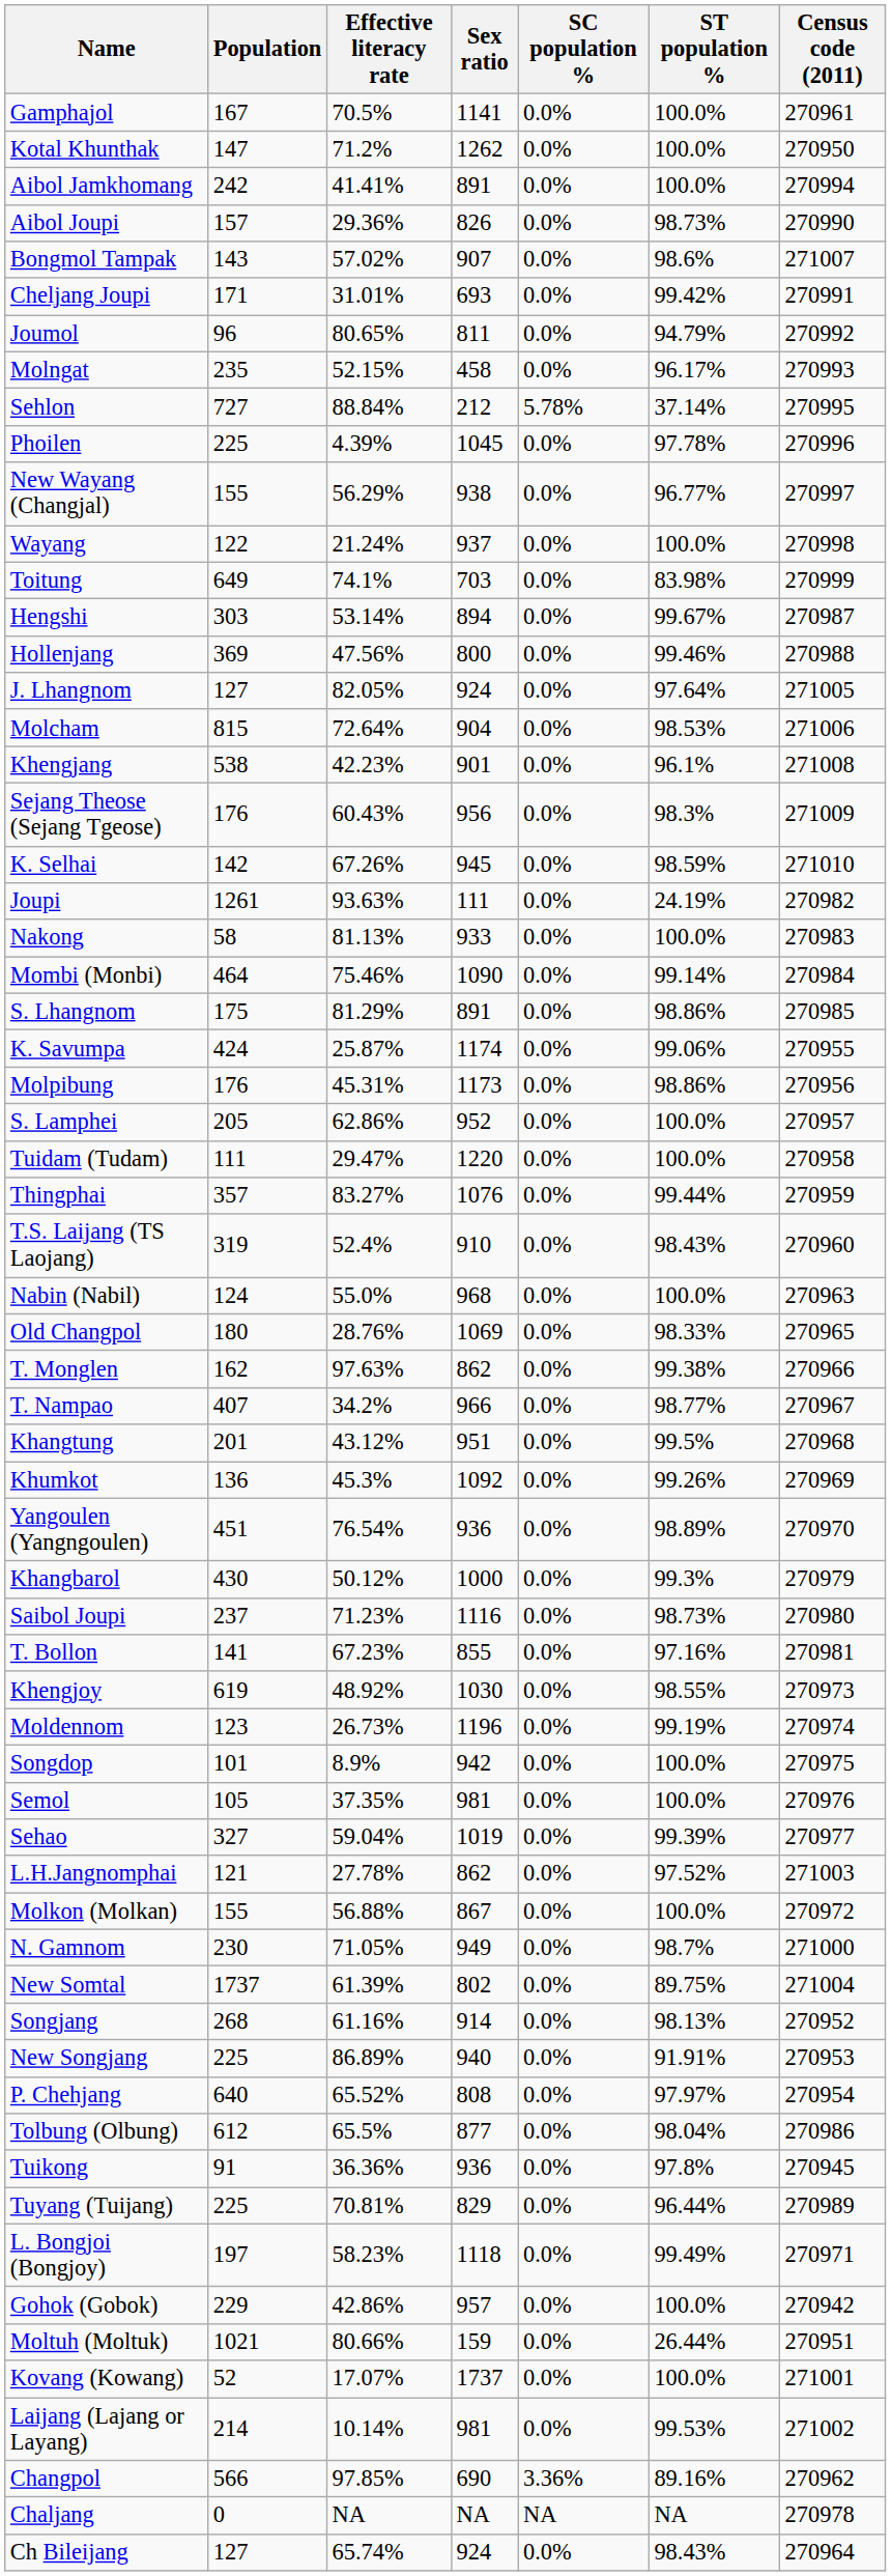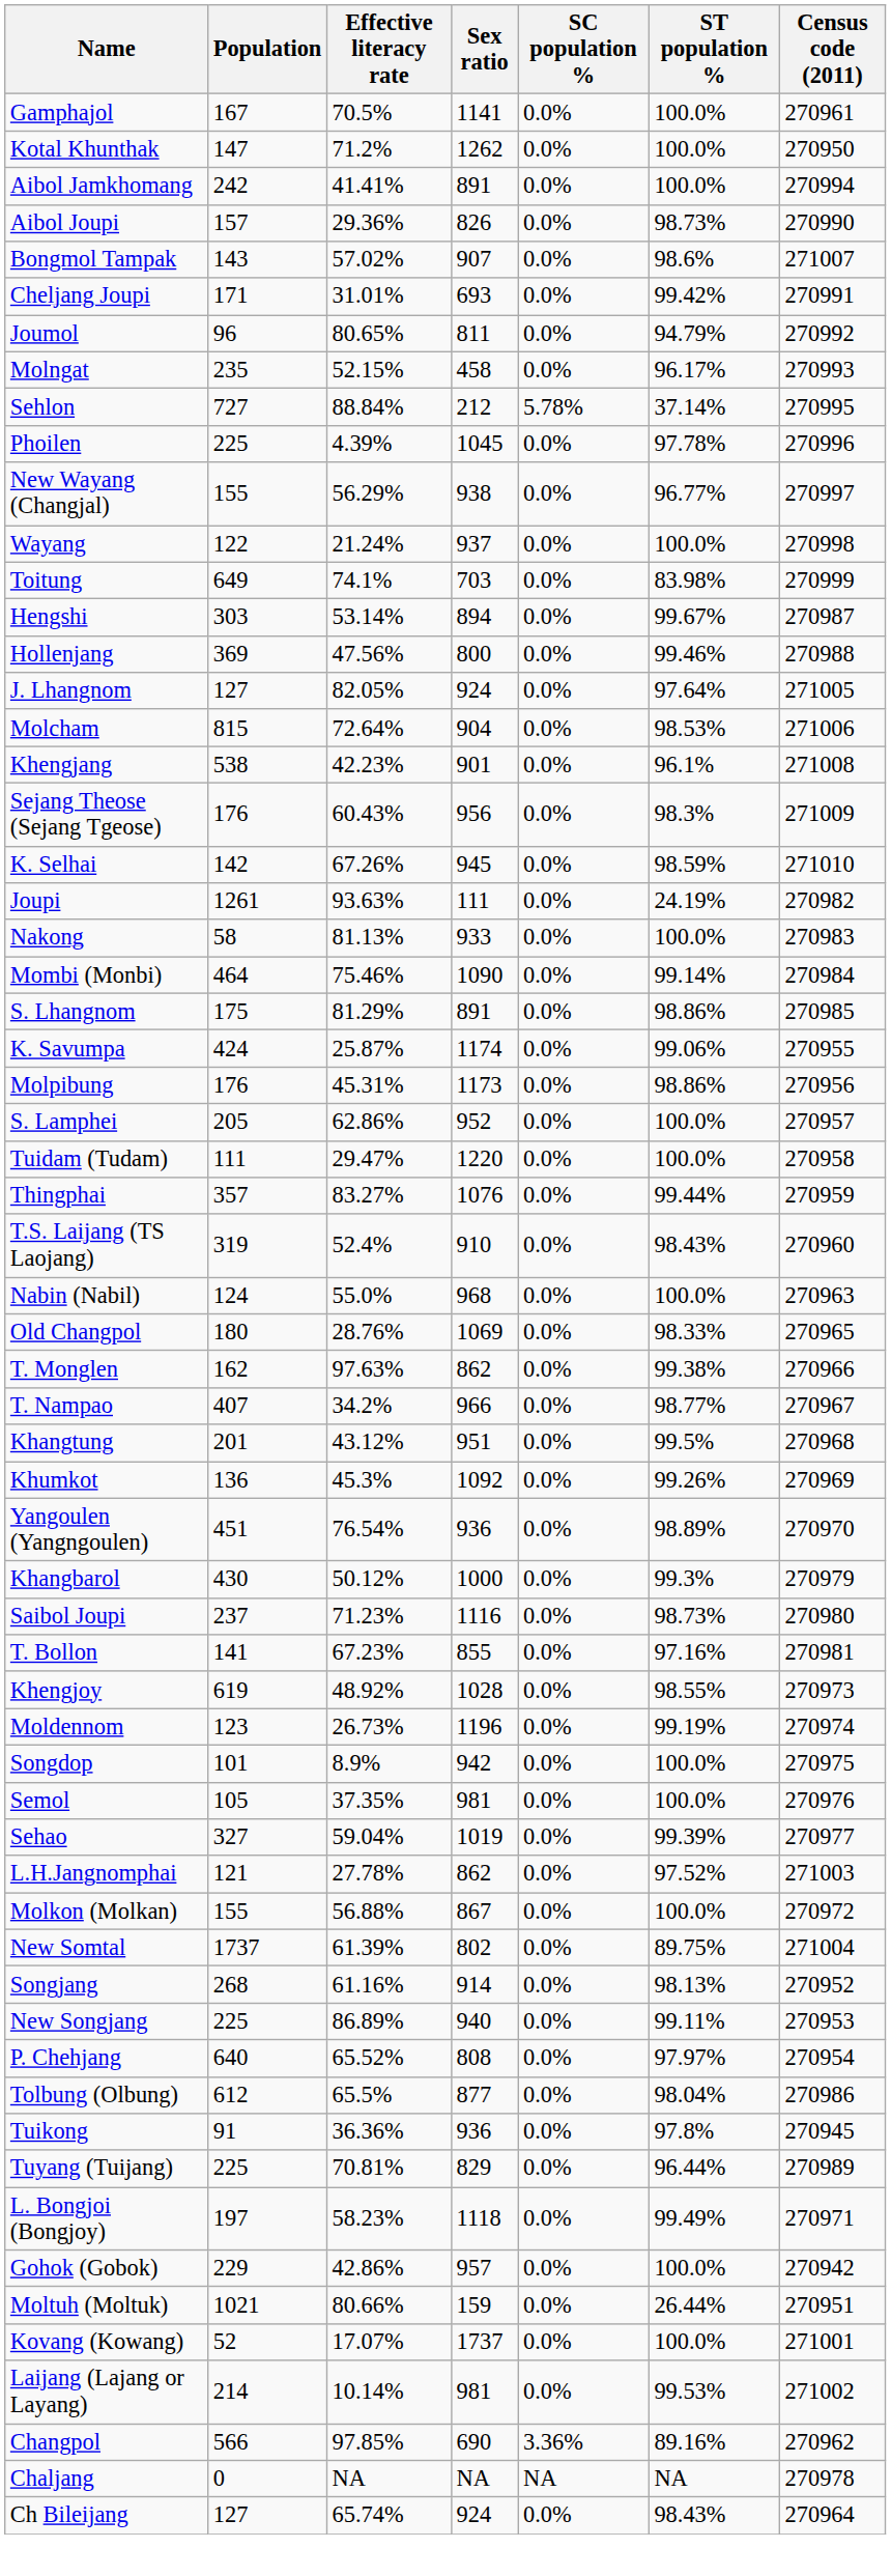Khengjoy | Sex ratio: 1030 -> 1028
- row: N. Gamnom | 230 | 71.05% | 949 | 0.0% | 98.7% | 271000
New Songjang | ST population %: 91.91% -> 99.11%
